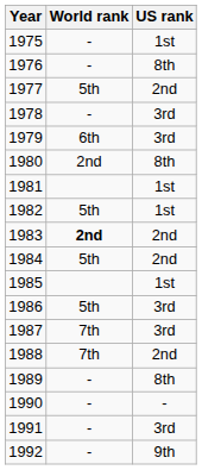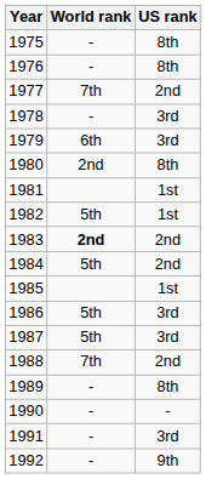1975 | US rank: 1st -> 8th
1977 | World rank: 5th -> 7th
1987 | World rank: 7th -> 5th
